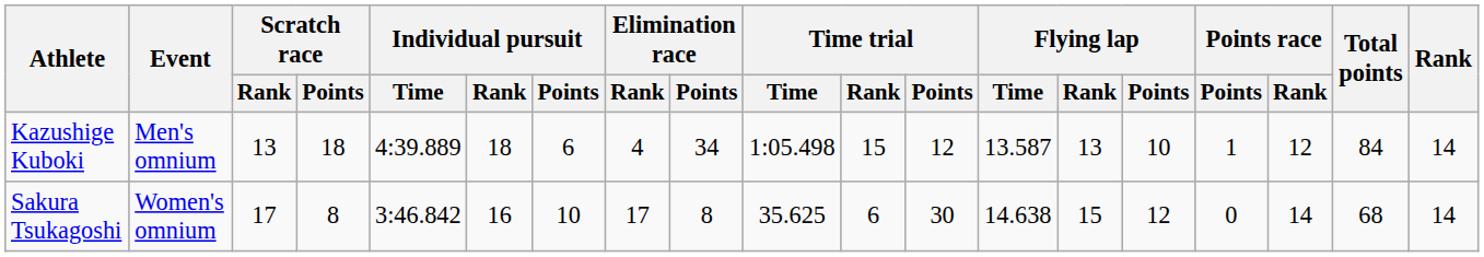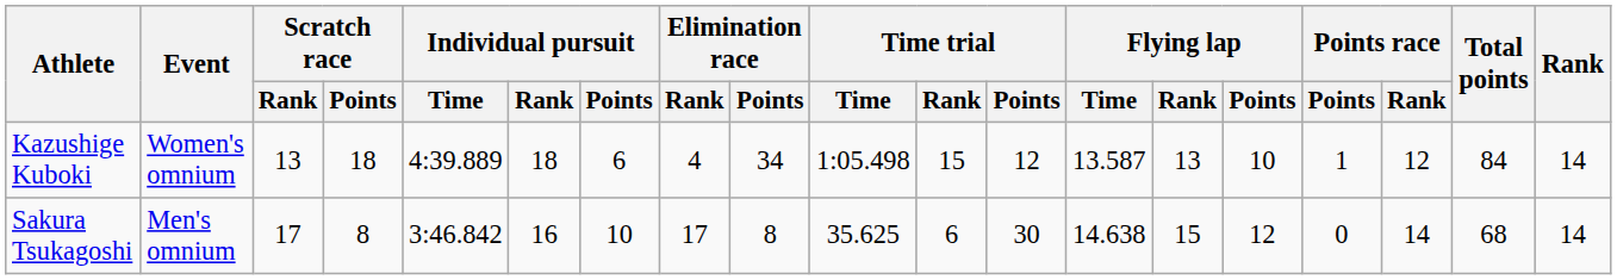Kazushige Kuboki | Event: Men's omnium -> Women's omnium
Sakura Tsukagoshi | Event: Women's omnium -> Men's omnium
